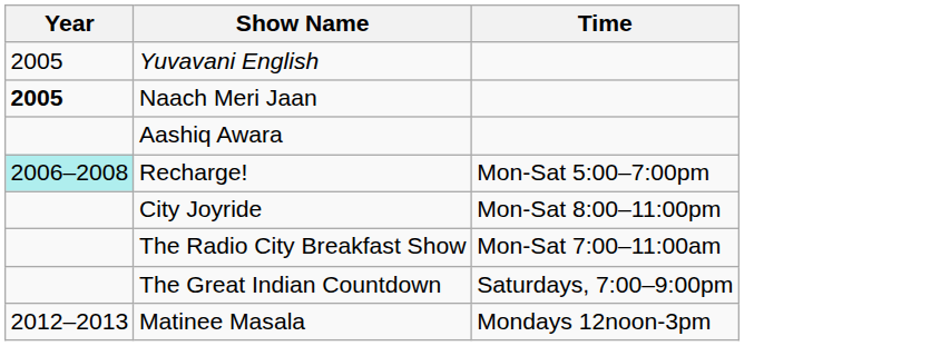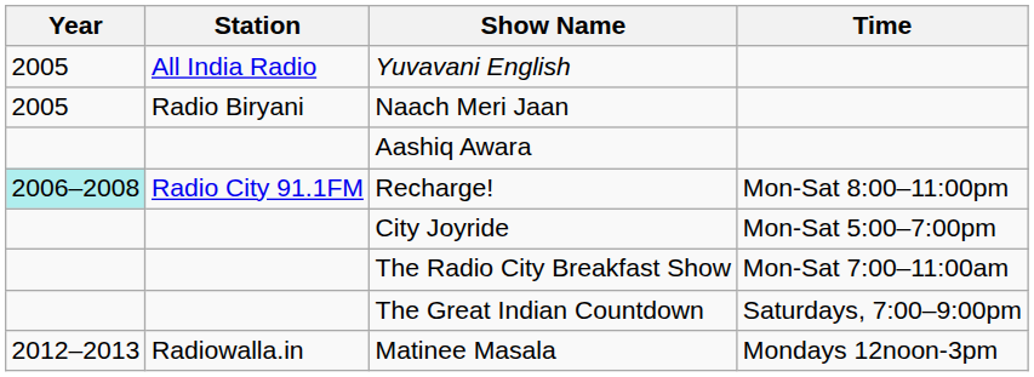+ column: Station | All India Radio | Radio Biryani | Radio City 91.1FM | Radiowalla.in
Naach Meri Jaan | Year: bold -> normal
Recharge! | Time: Mon-Sat 5:00–7:00pm -> Mon-Sat 8:00–11:00pm
City Joyride | Time: Mon-Sat 8:00–11:00pm -> Mon-Sat 5:00–7:00pm
